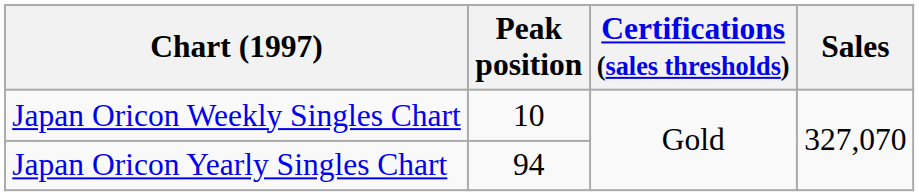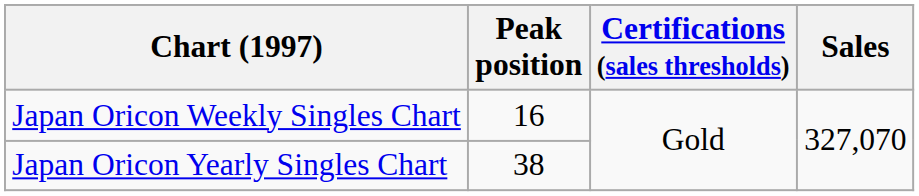Japan Oricon Weekly Singles Chart | Peak position: 10 -> 16
Japan Oricon Yearly Singles Chart | Peak position: 94 -> 38
